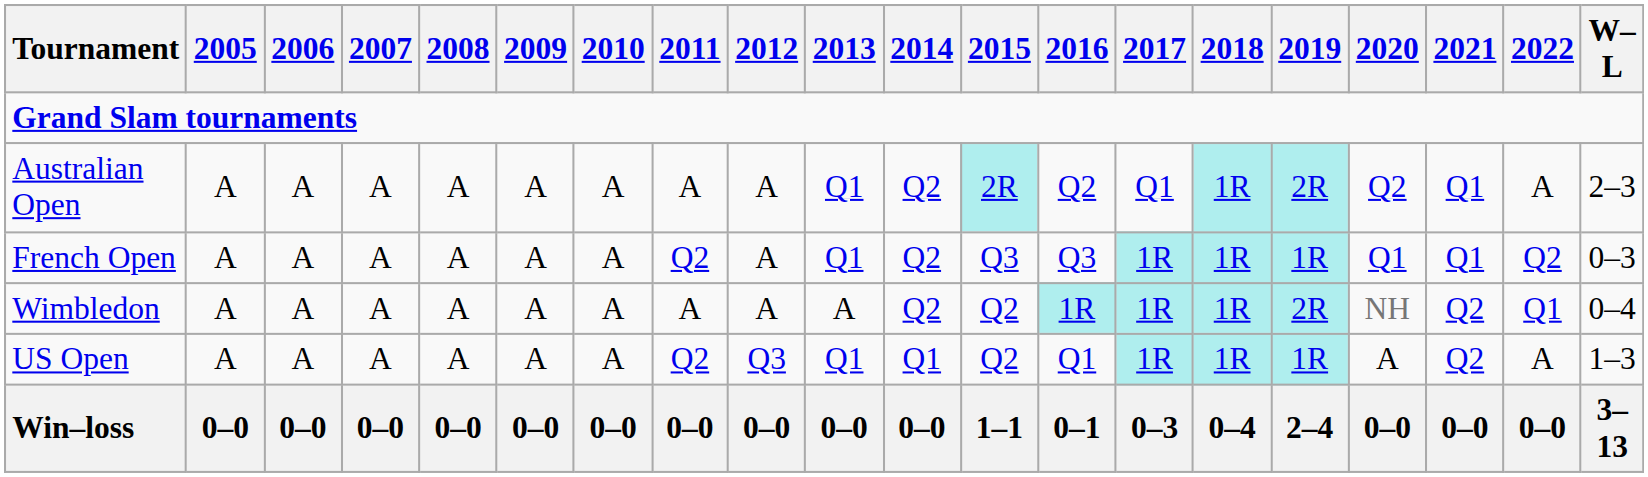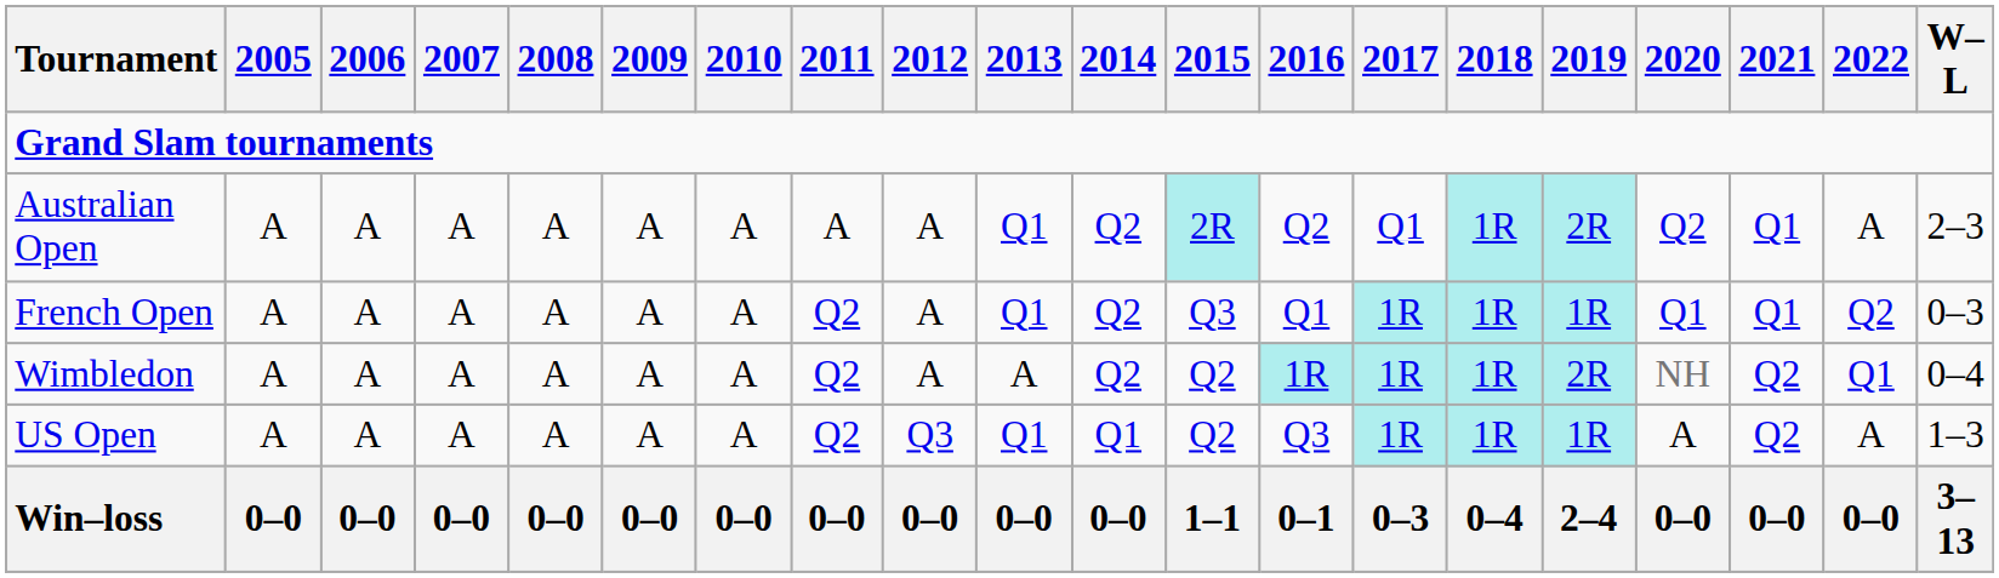French Open | 2016: Q3 -> Q1
Wimbledon | 2011: A -> Q2
US Open | 2016: Q1 -> Q3
